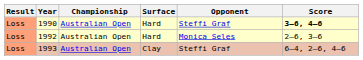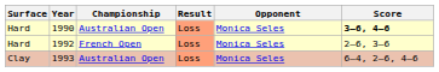columns swapped: Result <-> Surface
1990 | Opponent: Steffi Graf -> Monica Seles
1992 | Championship: Australian Open -> French Open
1993 | Opponent: Steffi Graf -> Monica Seles
